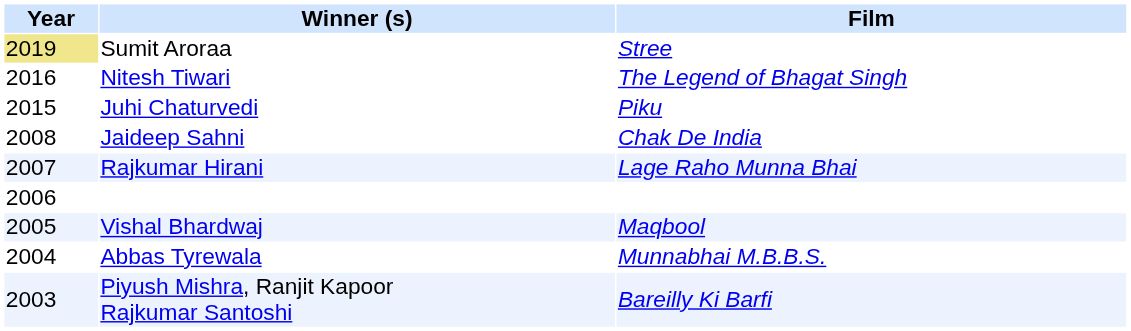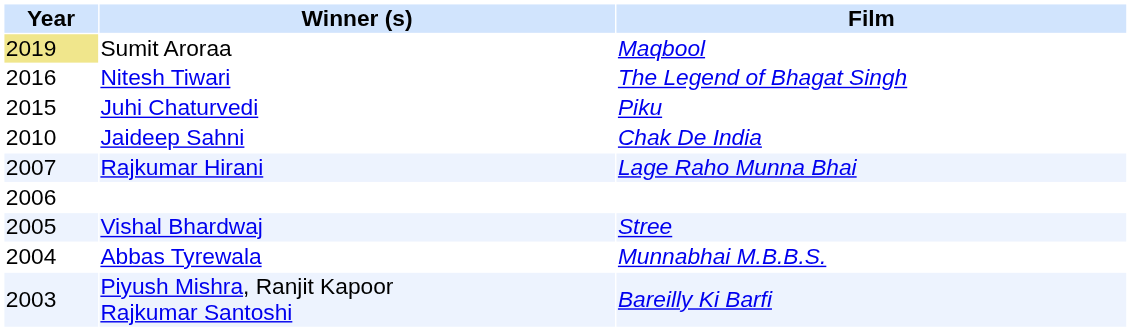Sumit Aroraa | Film: Stree -> Maqbool
Jaideep Sahni | Year: 2008 -> 2010
Vishal Bhardwaj | Film: Maqbool -> Stree
